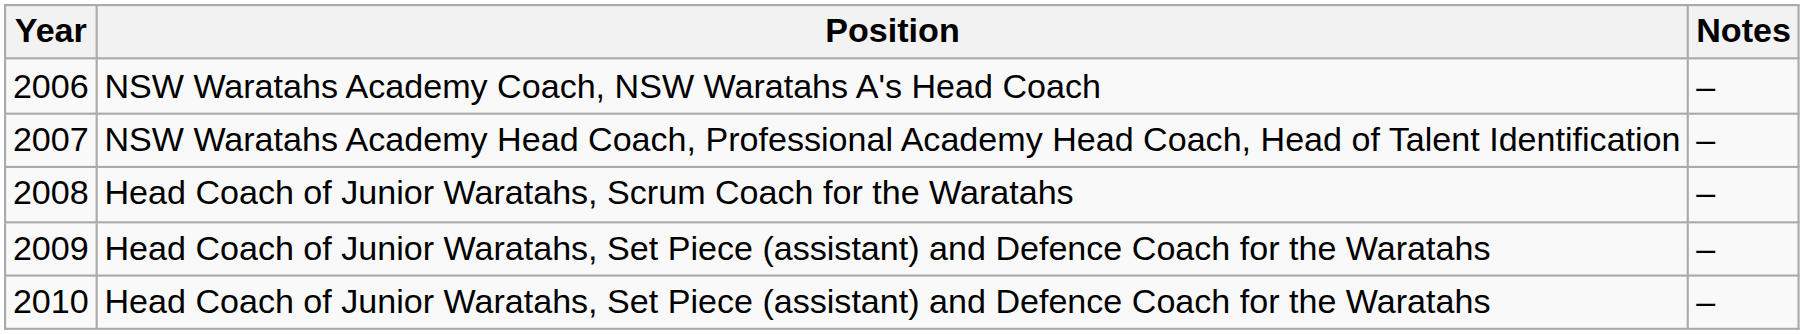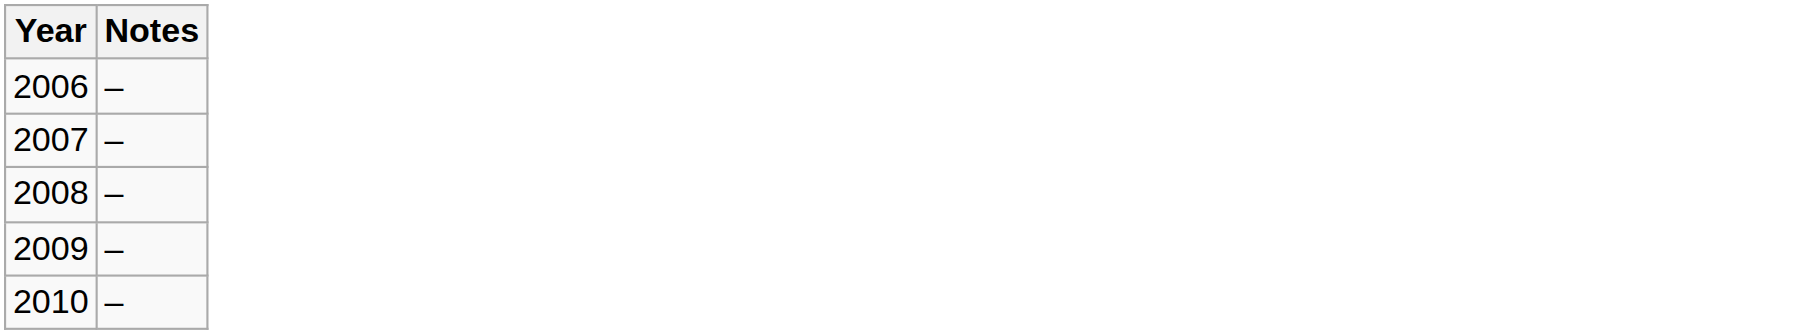- column: Position | NSW Waratahs Academy Coach, NSW Waratahs A's Head Coach | NSW Waratahs Academy Head Coach, Professional Academy Head Coach, Head of Talent Identification | Head Coach of Junior Waratahs, Scrum Coach for the Waratahs | Head Coach of Junior Waratahs, Set Piece (assistant) and Defence Coach for the Waratahs | Head Coach of Junior Waratahs, Set Piece (assistant) and Defence Coach for the Waratahs
